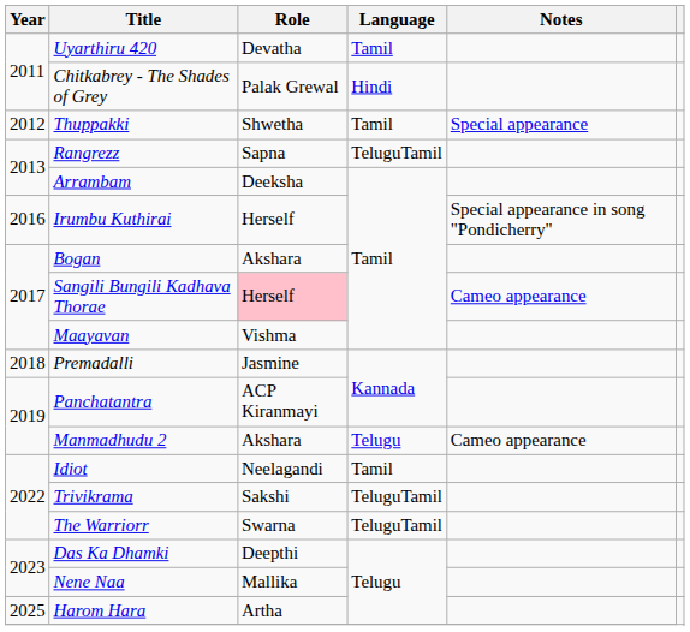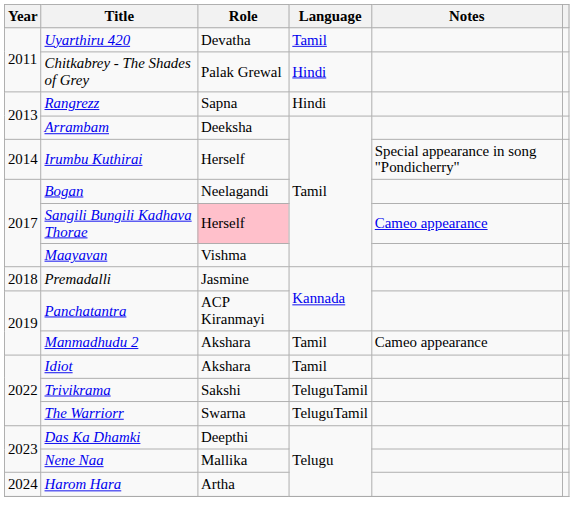- row: 2012 | Thuppakki | Shwetha | Tamil | Special appearance
Rangrezz | Language: TeluguTamil -> Hindi
Irumbu Kuthirai | Year: 2016 -> 2014
Bogan | Role: Akshara -> Neelagandi
Manmadhudu 2 | Language: Telugu -> Tamil
Idiot | Role: Neelagandi -> Akshara
Harom Hara | Year: 2025 -> 2024
